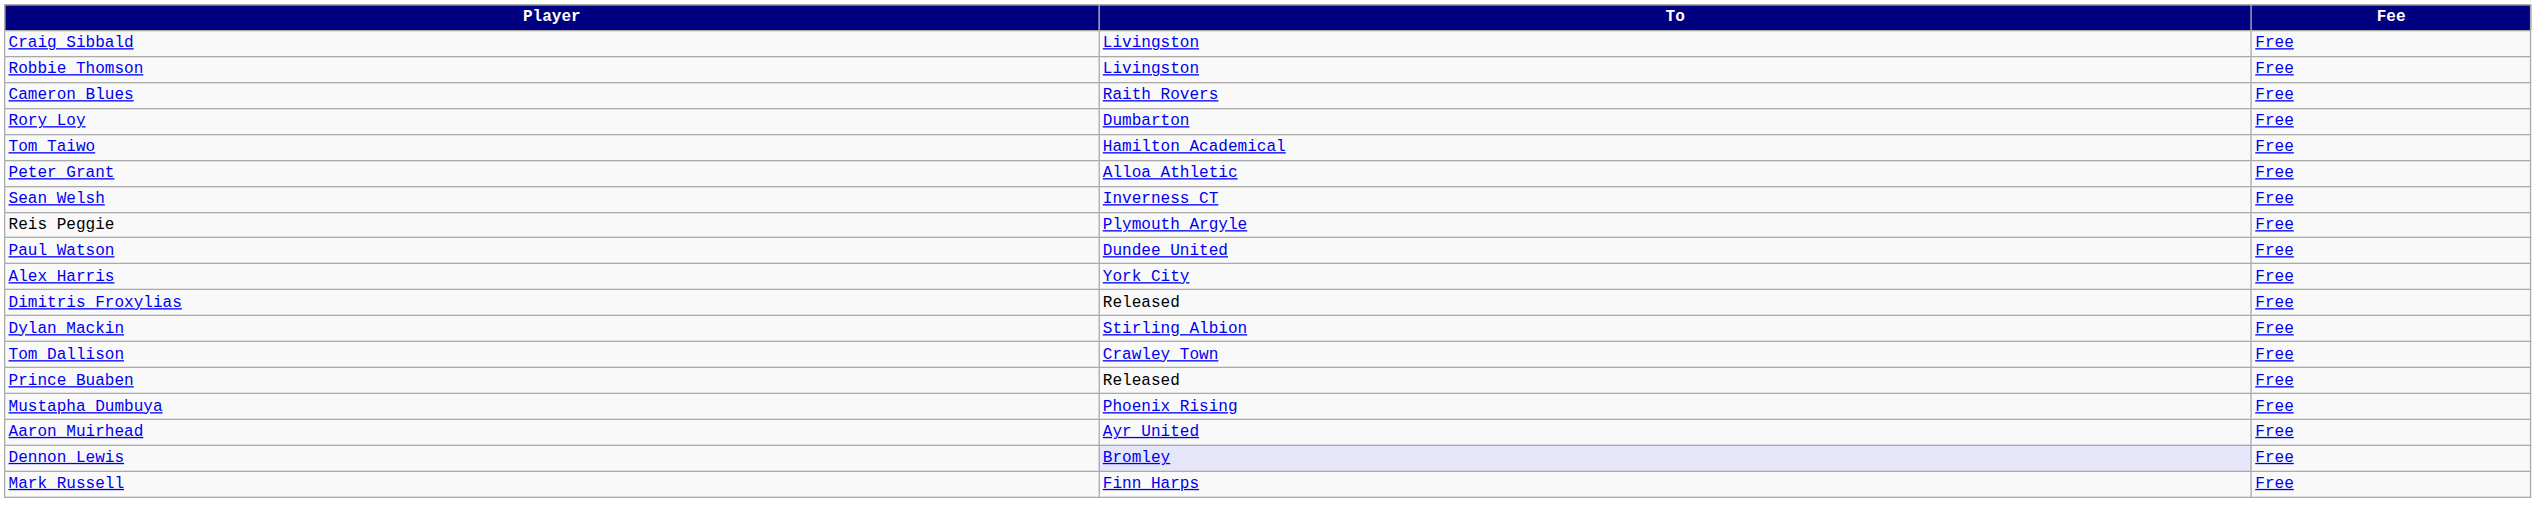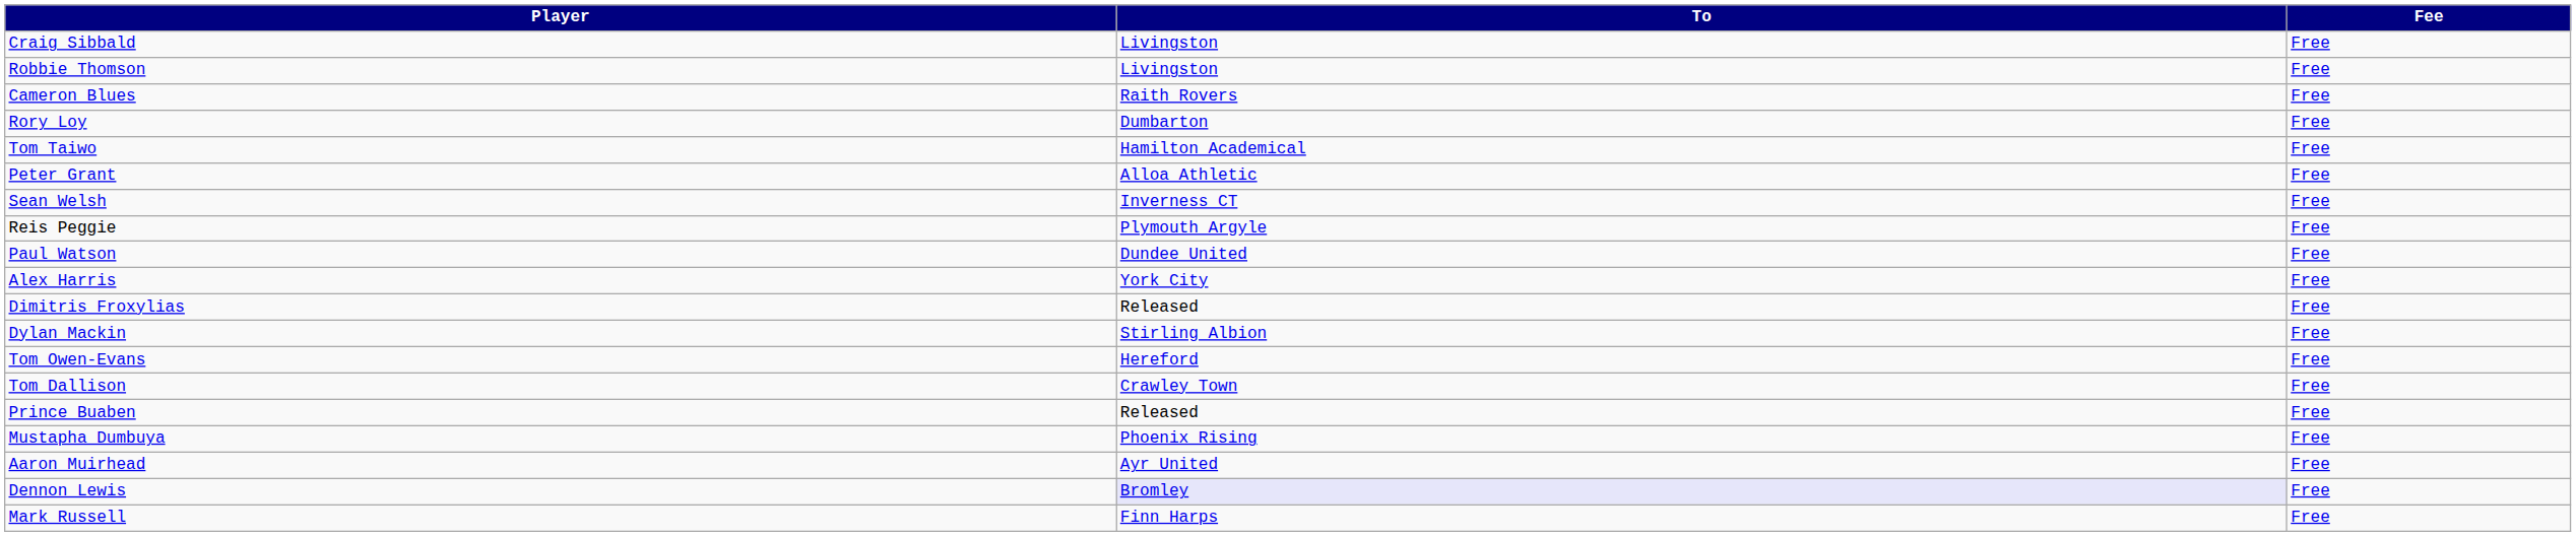+ row: Tom Owen-Evans | Hereford | Free
